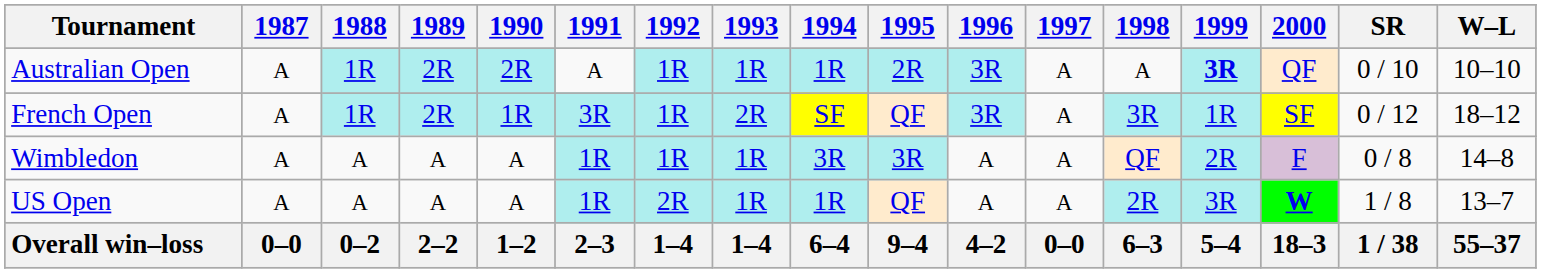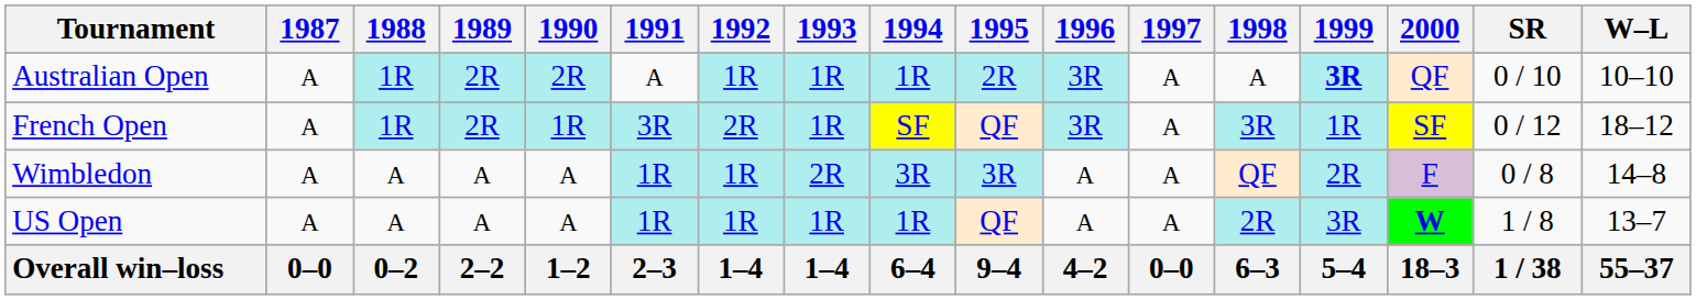French Open | 1992: 1R -> 2R
French Open | 1993: 2R -> 1R
Wimbledon | 1993: 1R -> 2R
US Open | 1992: 2R -> 1R
